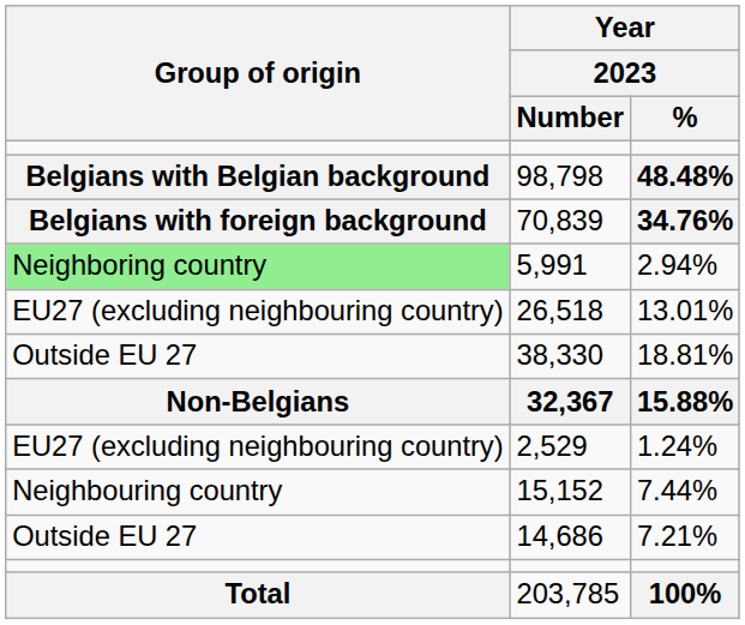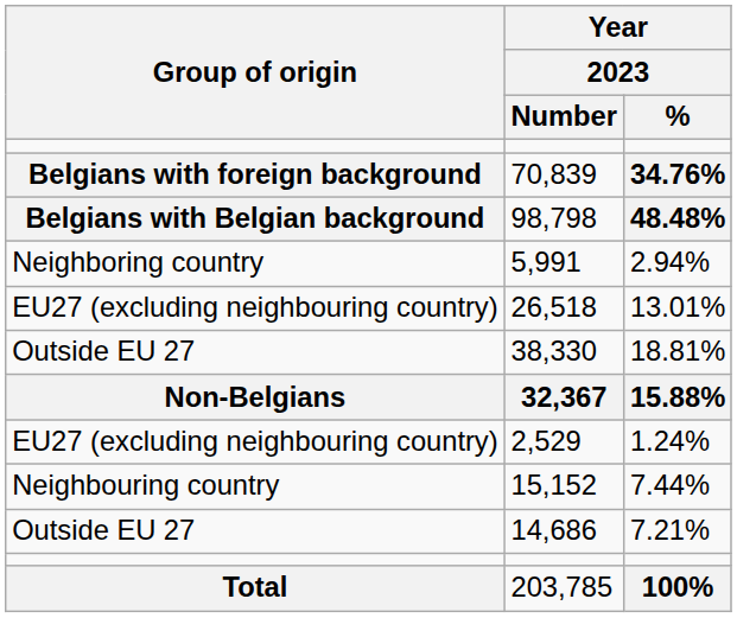rows swapped: 98,798 <-> 70,839
5,991 | Group of origin: lightgreen background -> no background
